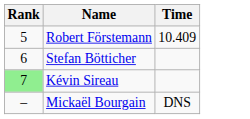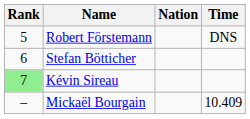+ column: Nation
Robert Förstemann | Time: 10.409 -> DNS
Mickaël Bourgain | Time: DNS -> 10.409
